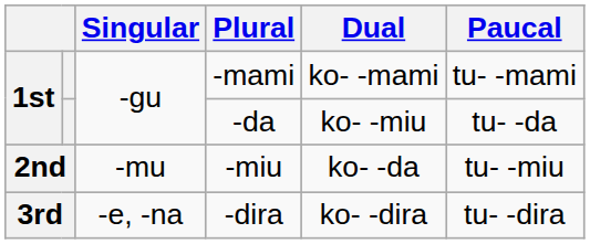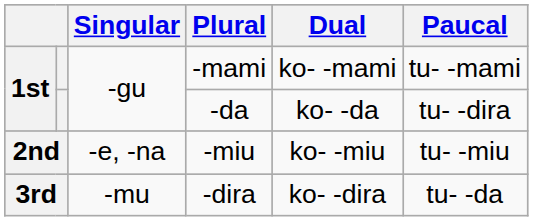-da | Dual: ko- -miu -> ko- -da
-da | Paucal: tu- -da -> tu- -dira
-miu | Singular: -mu -> -e, -na
-miu | Dual: ko- -da -> ko- -miu
-dira | Singular: -e, -na -> -mu
-dira | Paucal: tu- -dira -> tu- -da
